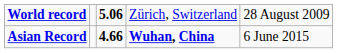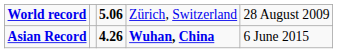Asian Record | column 3: 4.66 -> 4.26
